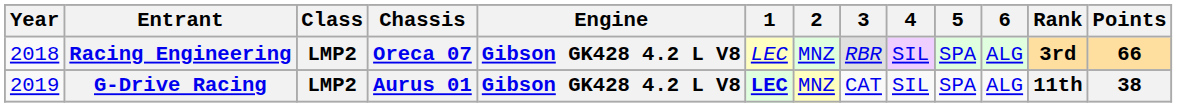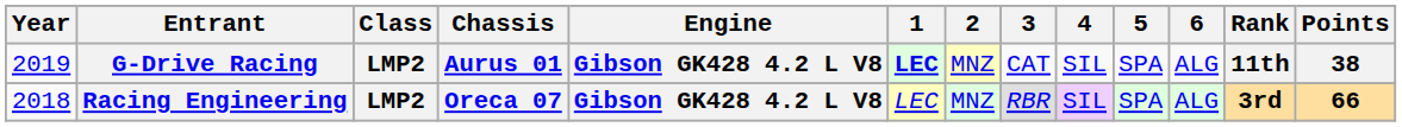rows swapped: Racing Engineering <-> G-Drive Racing
